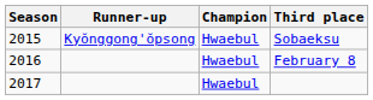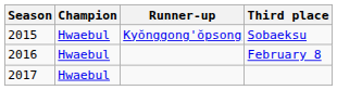columns swapped: Champion <-> Runner-up
